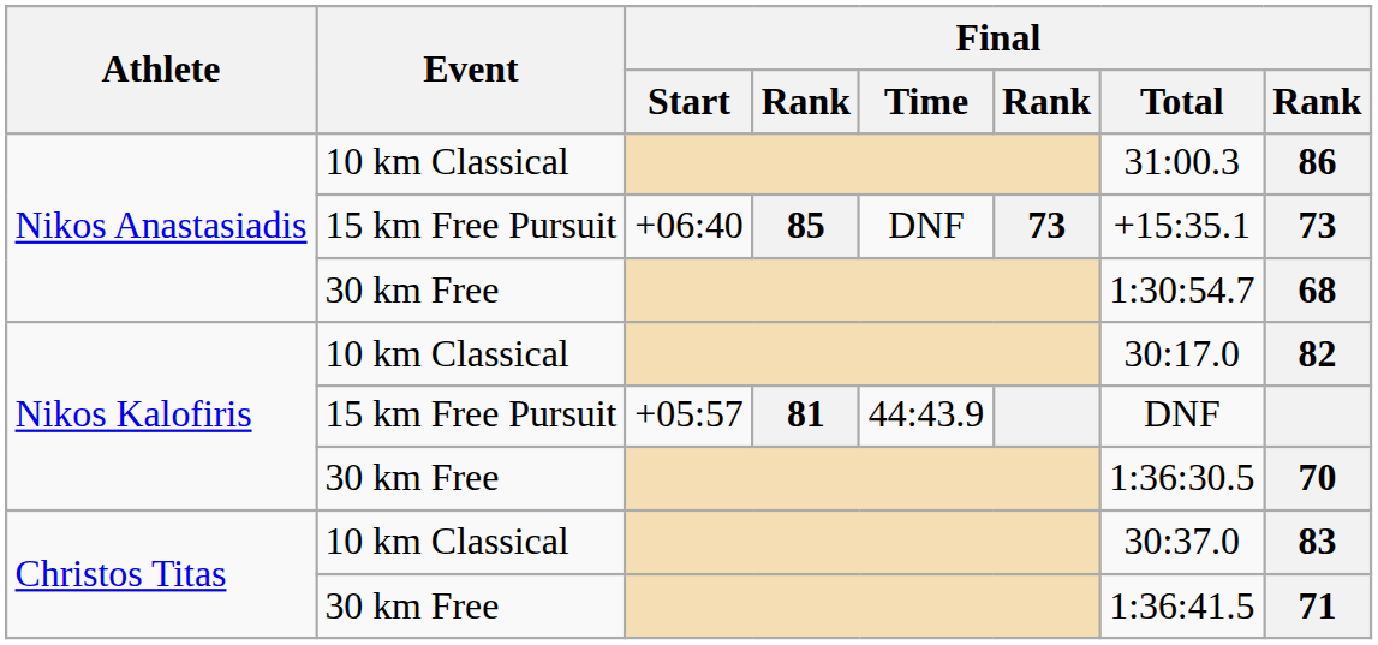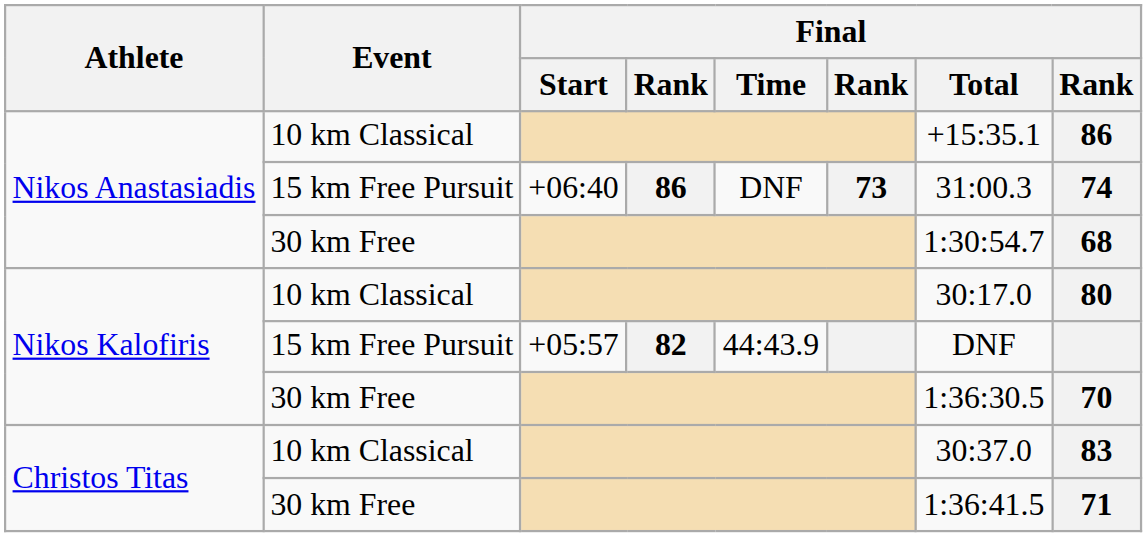Nikos Anastasiadis / 10 km Classical | Final / Total: 31:00.3 -> +15:35.1
Nikos Anastasiadis / 15 km Free Pursuit | column 4: 85 -> 86
Nikos Anastasiadis / 15 km Free Pursuit | Final / Total: +15:35.1 -> 31:00.3
Nikos Anastasiadis / 15 km Free Pursuit | column 8: 73 -> 74
Nikos Kalofiris / 10 km Classical | column 8: 82 -> 80
Nikos Kalofiris / 15 km Free Pursuit | column 4: 81 -> 82
